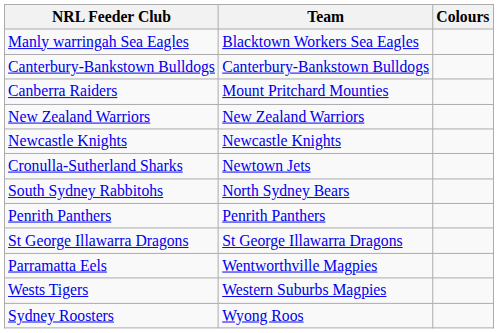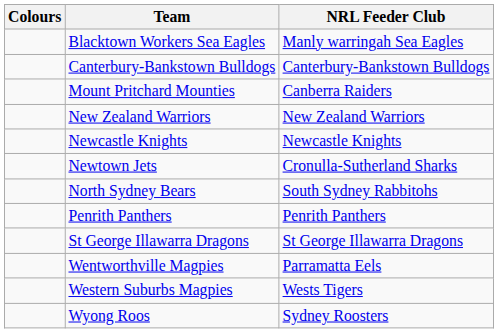columns swapped: Colours <-> NRL Feeder Club
